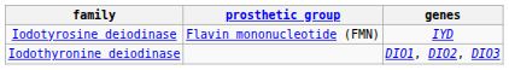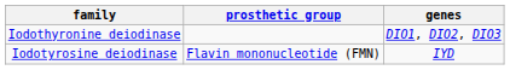rows swapped: Iodothyronine deiodinase <-> Iodotyrosine deiodinase
